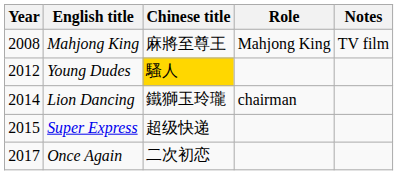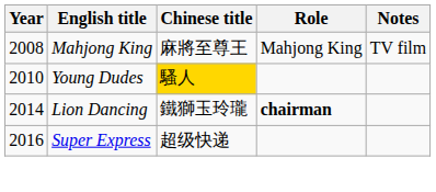Young Dudes | Year: 2012 -> 2010
Lion Dancing | Role: normal -> bold
Super Express | Year: 2015 -> 2016
- row: 2017 | Once Again | 二次初恋
